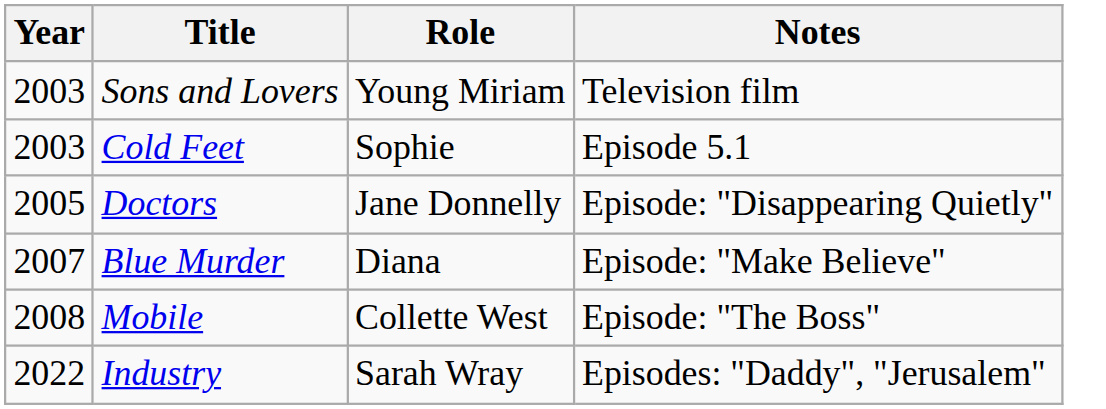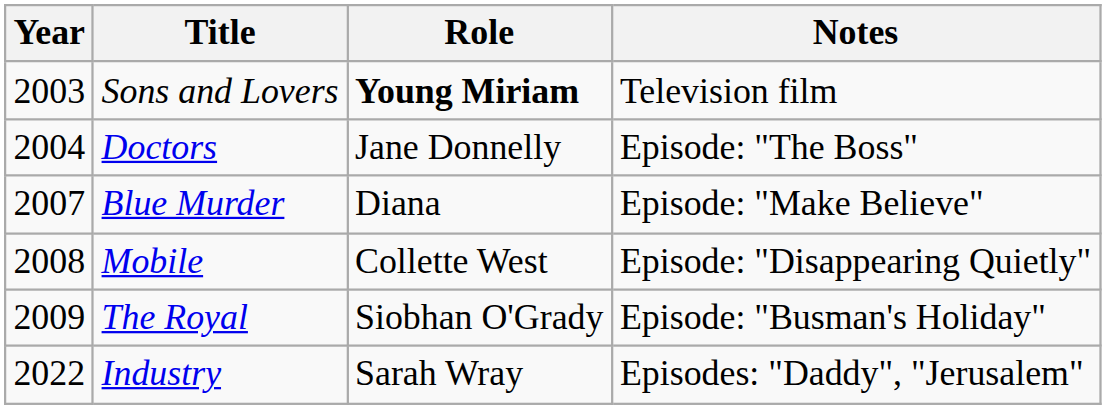Sons and Lovers | Role: normal -> bold
- row: 2003 | Cold Feet | Sophie | Episode 5.1
Doctors | Year: 2005 -> 2004
Doctors | Notes: Episode: "Disappearing Quietly" -> Episode: "The Boss"
Mobile | Notes: Episode: "The Boss" -> Episode: "Disappearing Quietly"
+ row: 2009 | The Royal | Siobhan O'Grady | Episode: "Busman's Holiday"
